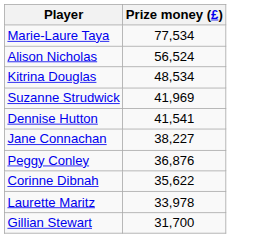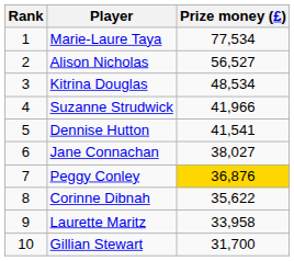+ column: Rank | 1 | 2 | 3 | 4 | 5 | 6 | 7 | 8 | 9 | 10
Alison Nicholas | Prize money (£): 56,524 -> 56,527
Suzanne Strudwick | Prize money (£): 41,969 -> 41,966
Jane Connachan | Prize money (£): 38,227 -> 38,027
Peggy Conley | Prize money (£): no background -> gold background
Laurette Maritz | Prize money (£): 33,978 -> 33,958
